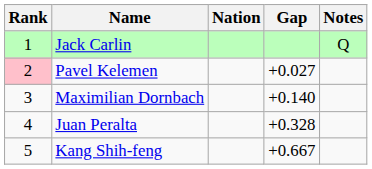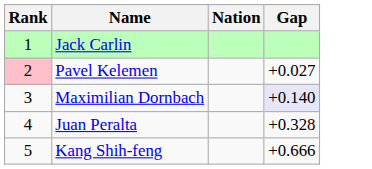- column: Notes | Q
Maximilian Dornbach | Gap: no background -> lavender background
Kang Shih-feng | Gap: +0.667 -> +0.666
